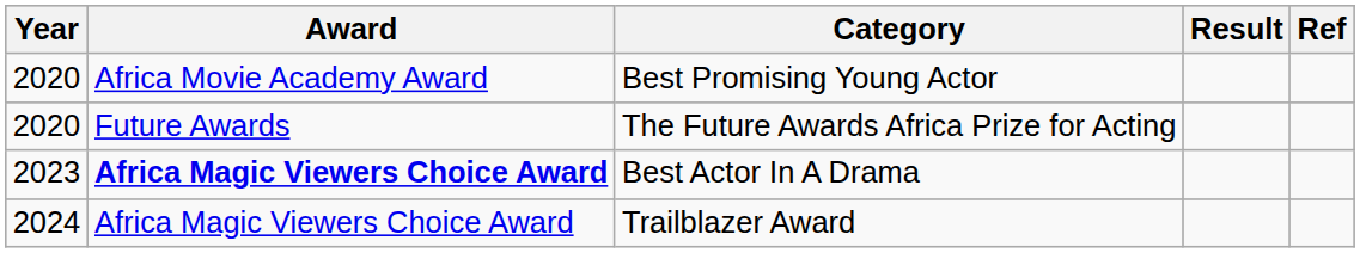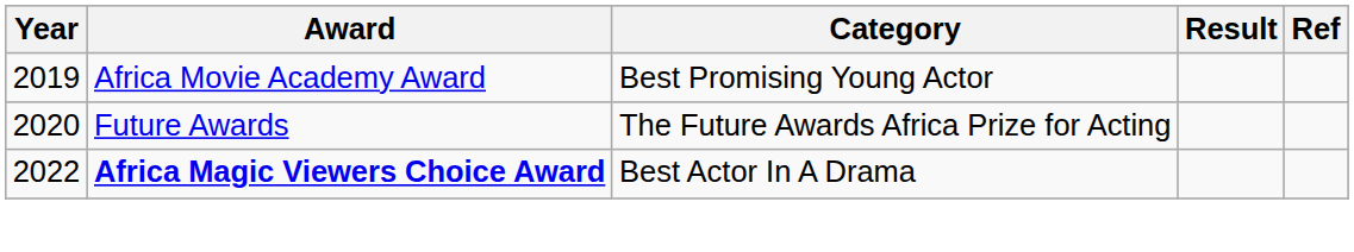Best Promising Young Actor | Year: 2020 -> 2019
Best Actor In A Drama | Year: 2023 -> 2022
- row: 2024 | Africa Magic Viewers Choice Award | Trailblazer Award
